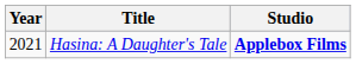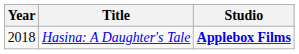Hasina: A Daughter's Tale | Year: 2021 -> 2018
